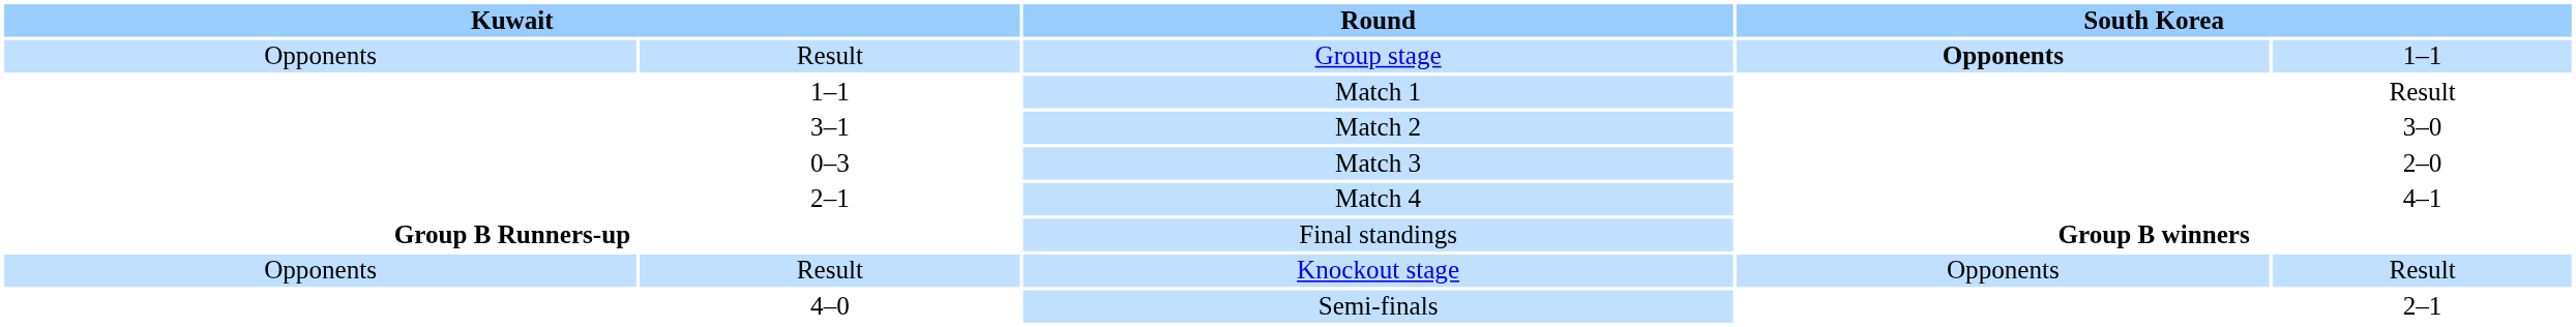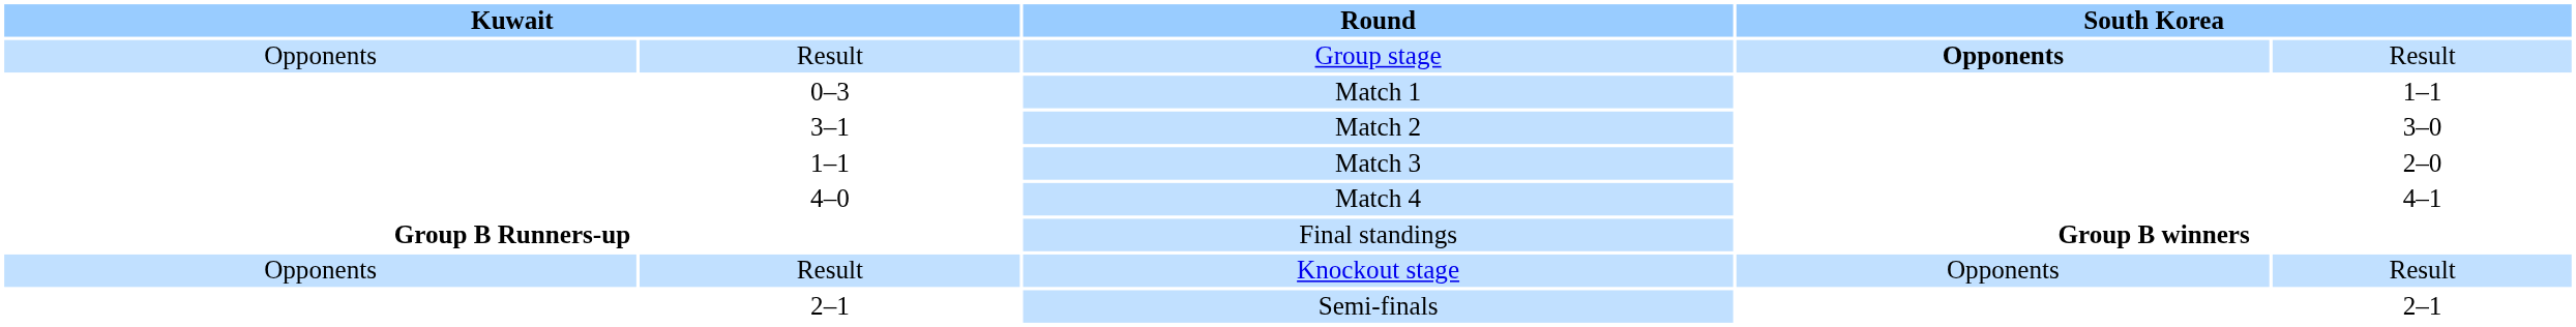Group stage | column 5: 1–1 -> Result
Match 1 | column 2: 1–1 -> 0–3
Match 1 | column 5: Result -> 1–1
Match 3 | column 2: 0–3 -> 1–1
Match 4 | column 2: 2–1 -> 4–0
Semi-finals | column 2: 4–0 -> 2–1
